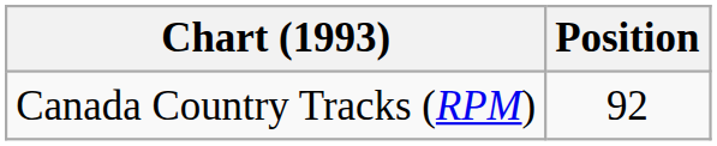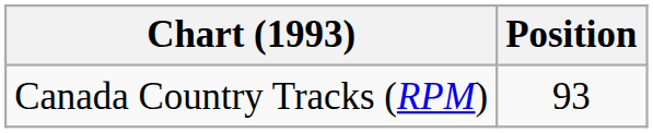Canada Country Tracks (RPM) | Position: 92 -> 93
